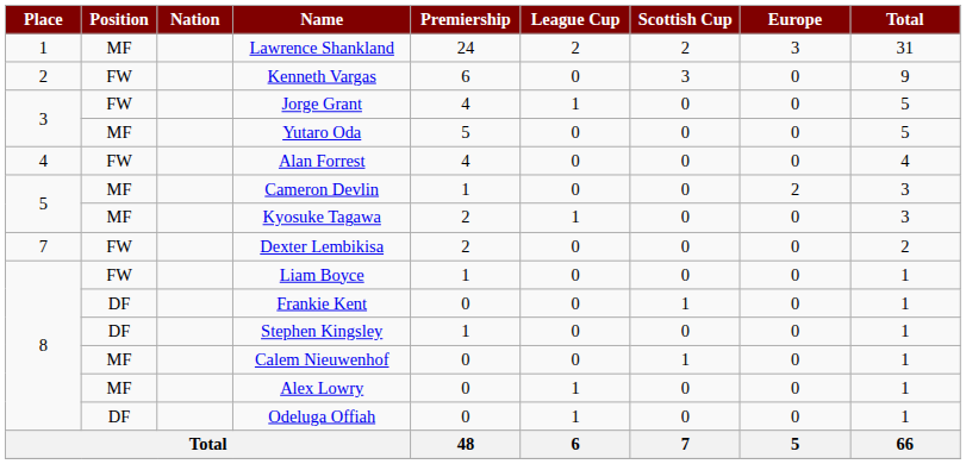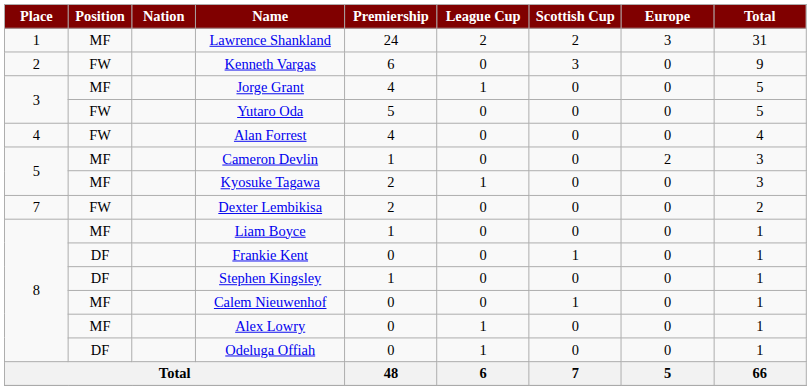Jorge Grant | Position: FW -> MF
Yutaro Oda | Position: MF -> FW
Liam Boyce | Position: FW -> MF
